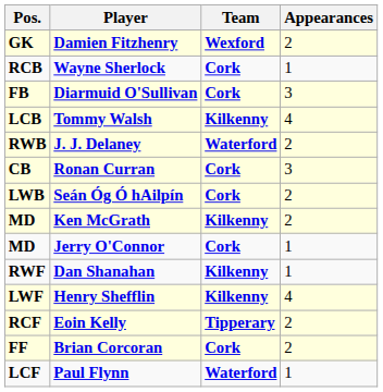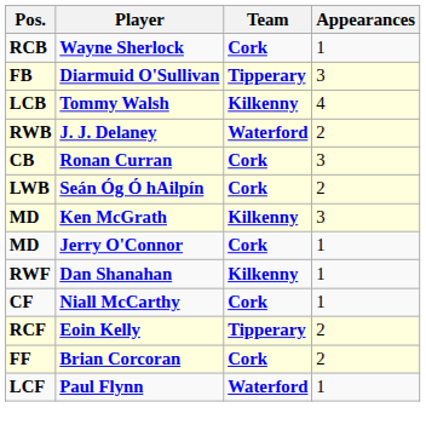- row: GK | Damien Fitzhenry | Wexford | 2
Diarmuid O'Sullivan | Team: Cork -> Tipperary
Ken McGrath | Appearances: 2 -> 3
+ row: CF | Niall McCarthy | Cork | 1
- row: LWF | Henry Shefflin | Kilkenny | 4
